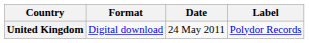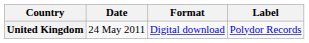columns swapped: Date <-> Format
